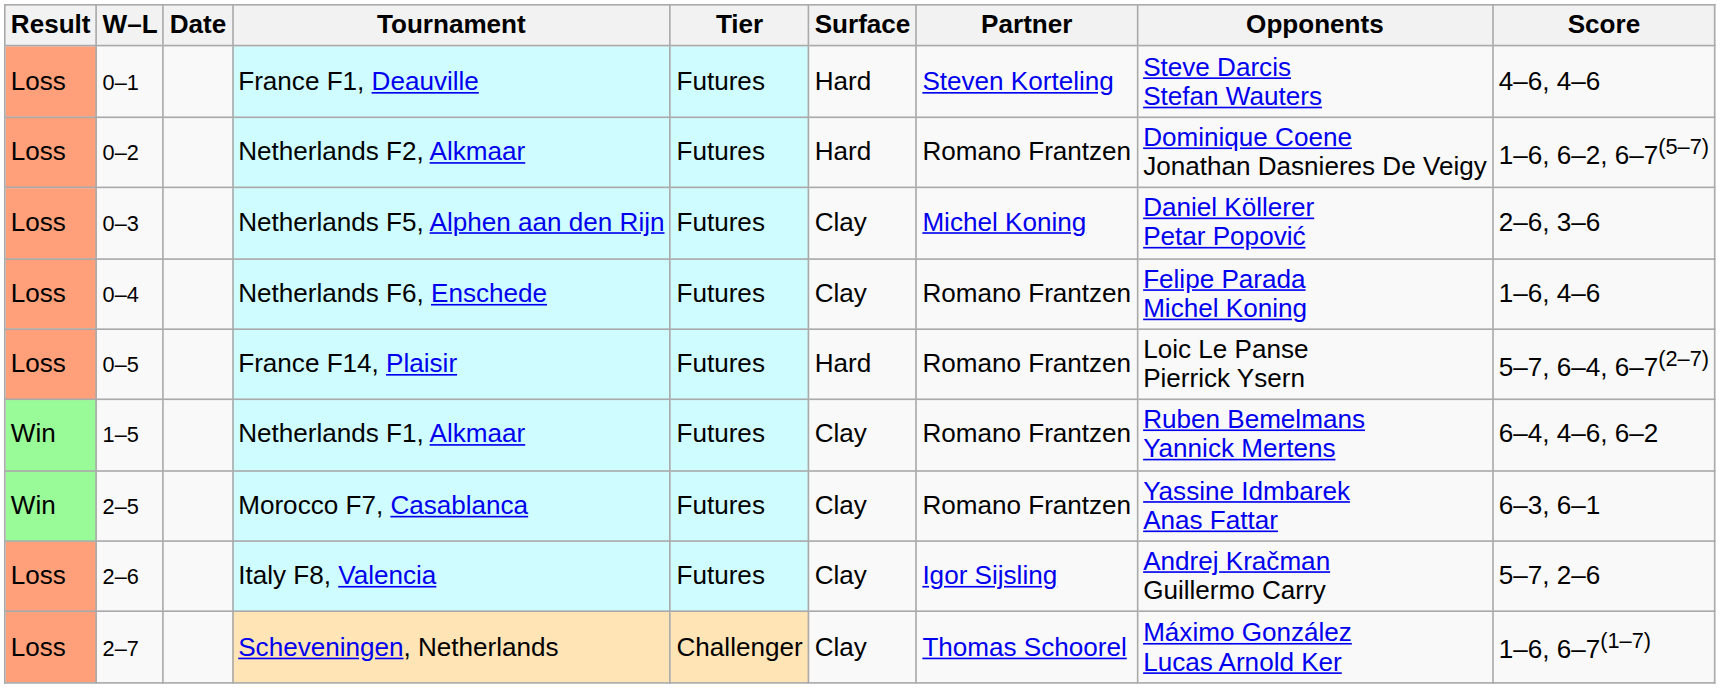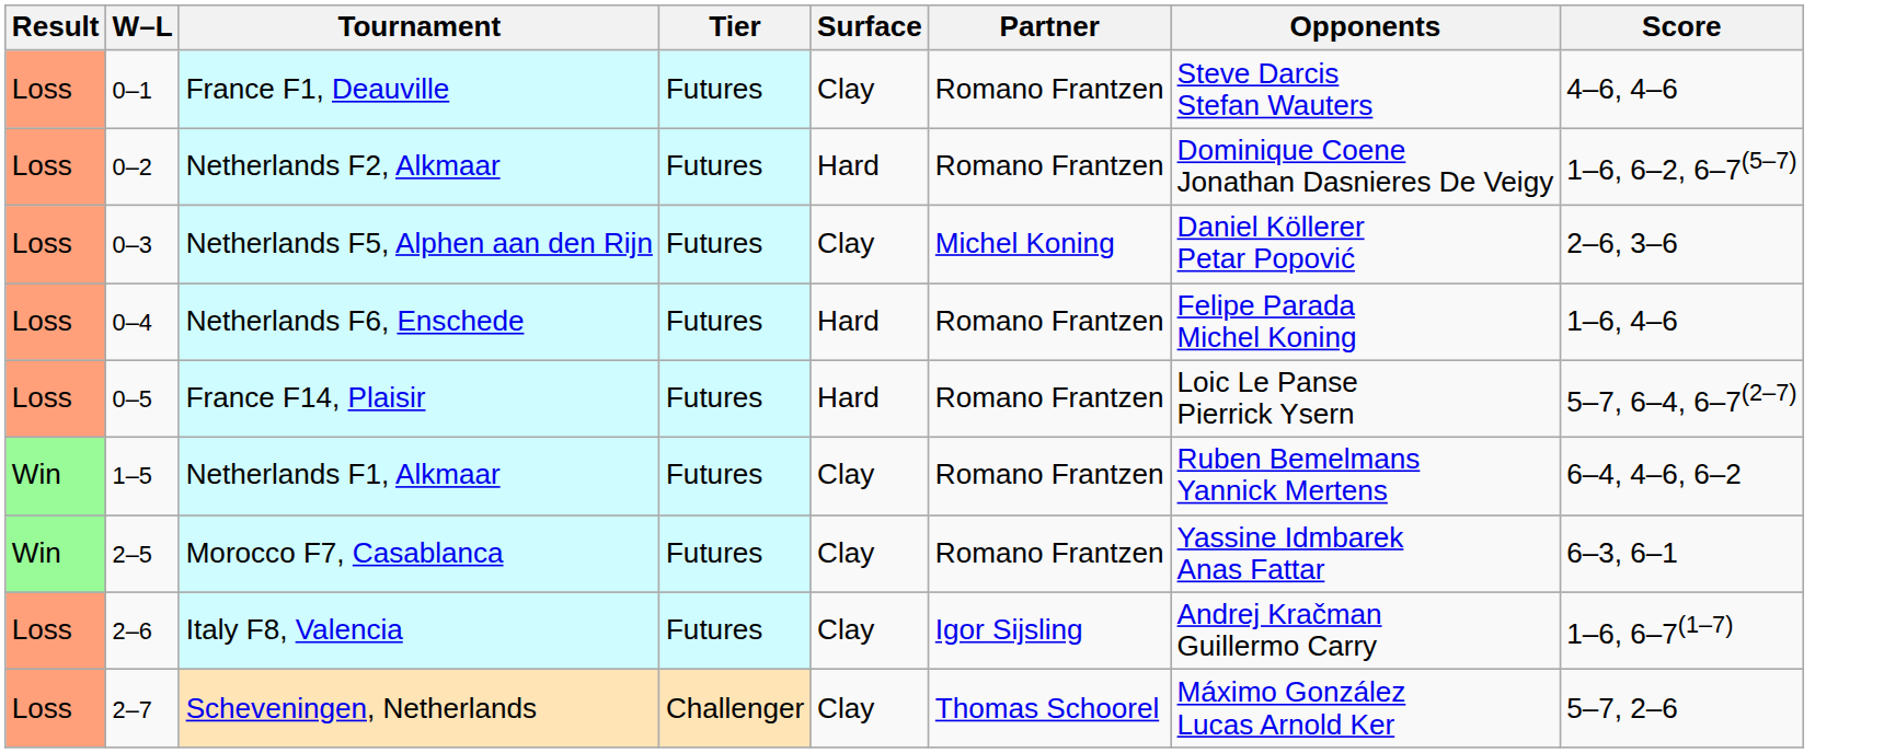- column: Date
France F1, Deauville | Surface: Hard -> Clay
France F1, Deauville | Partner: Steven Korteling -> Romano Frantzen
Netherlands F6, Enschede | Surface: Clay -> Hard
Italy F8, Valencia | Score: 5–7, 2–6 -> 1–6, 6–7(1–7)
Scheveningen, Netherlands | Score: 1–6, 6–7(1–7) -> 5–7, 2–6
